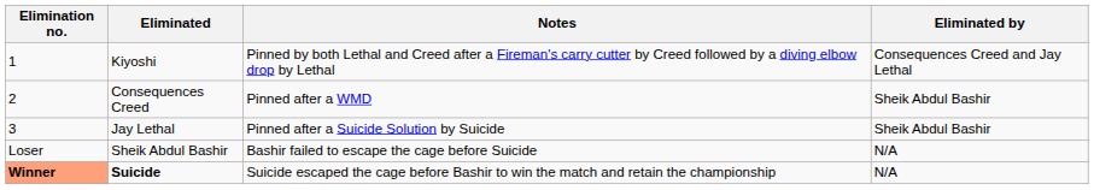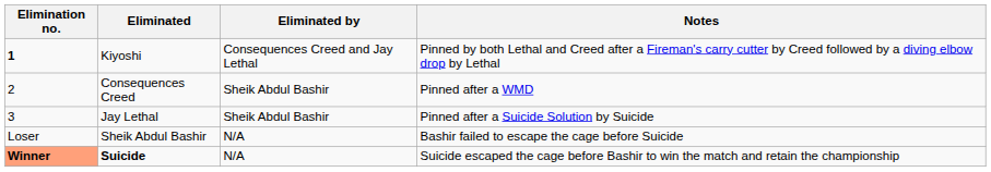columns swapped: Eliminated by <-> Notes
Kiyoshi | Elimination no.: normal -> bold
